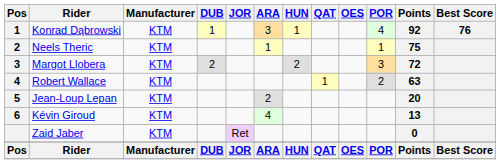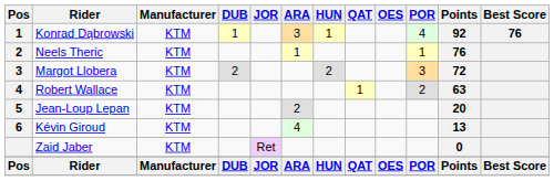Neels Theric | Points: 75 -> 76
